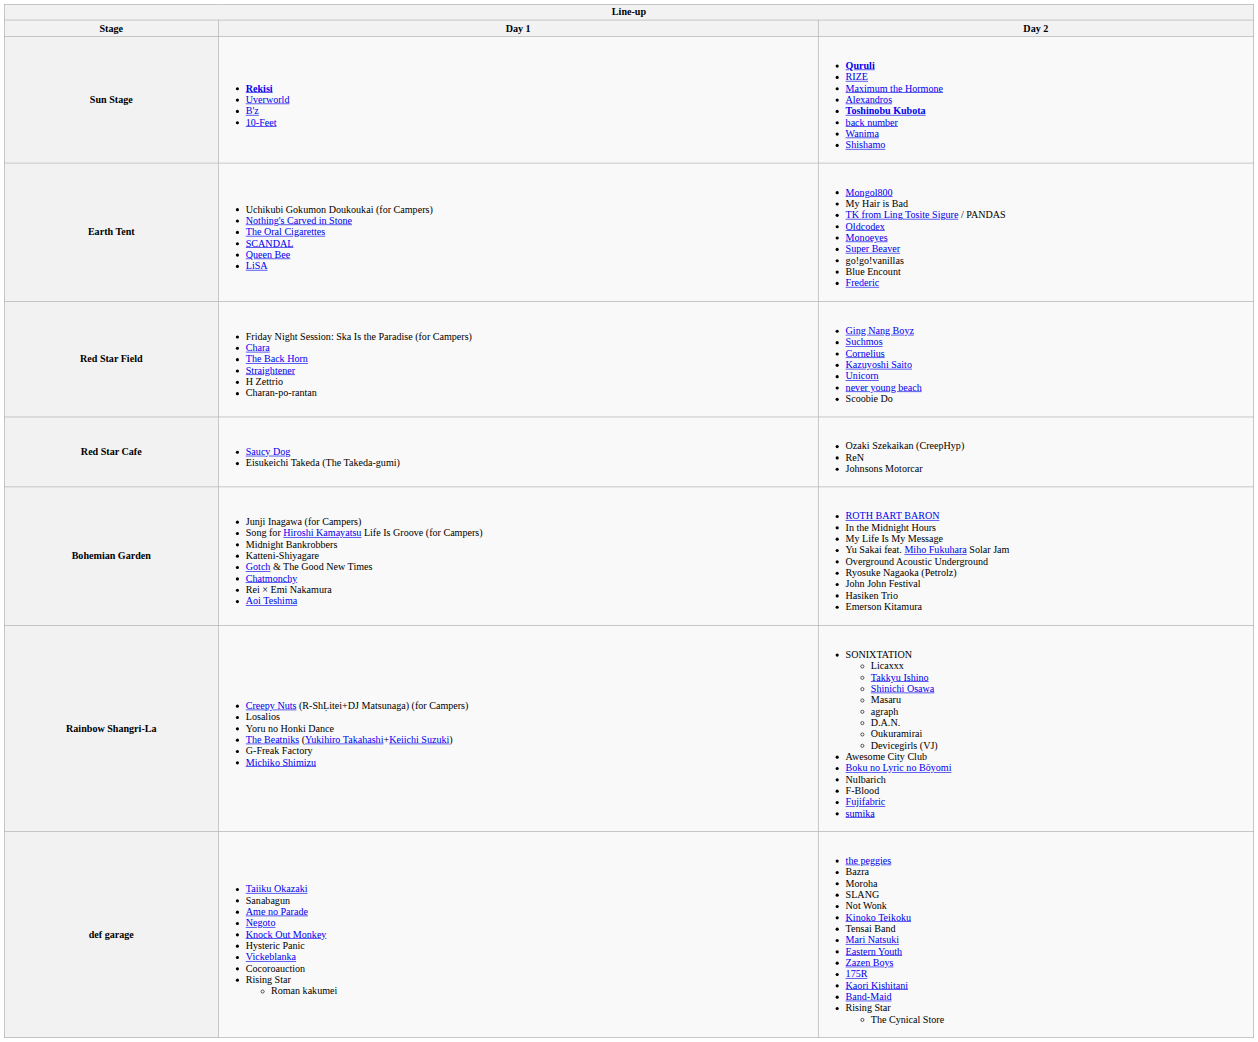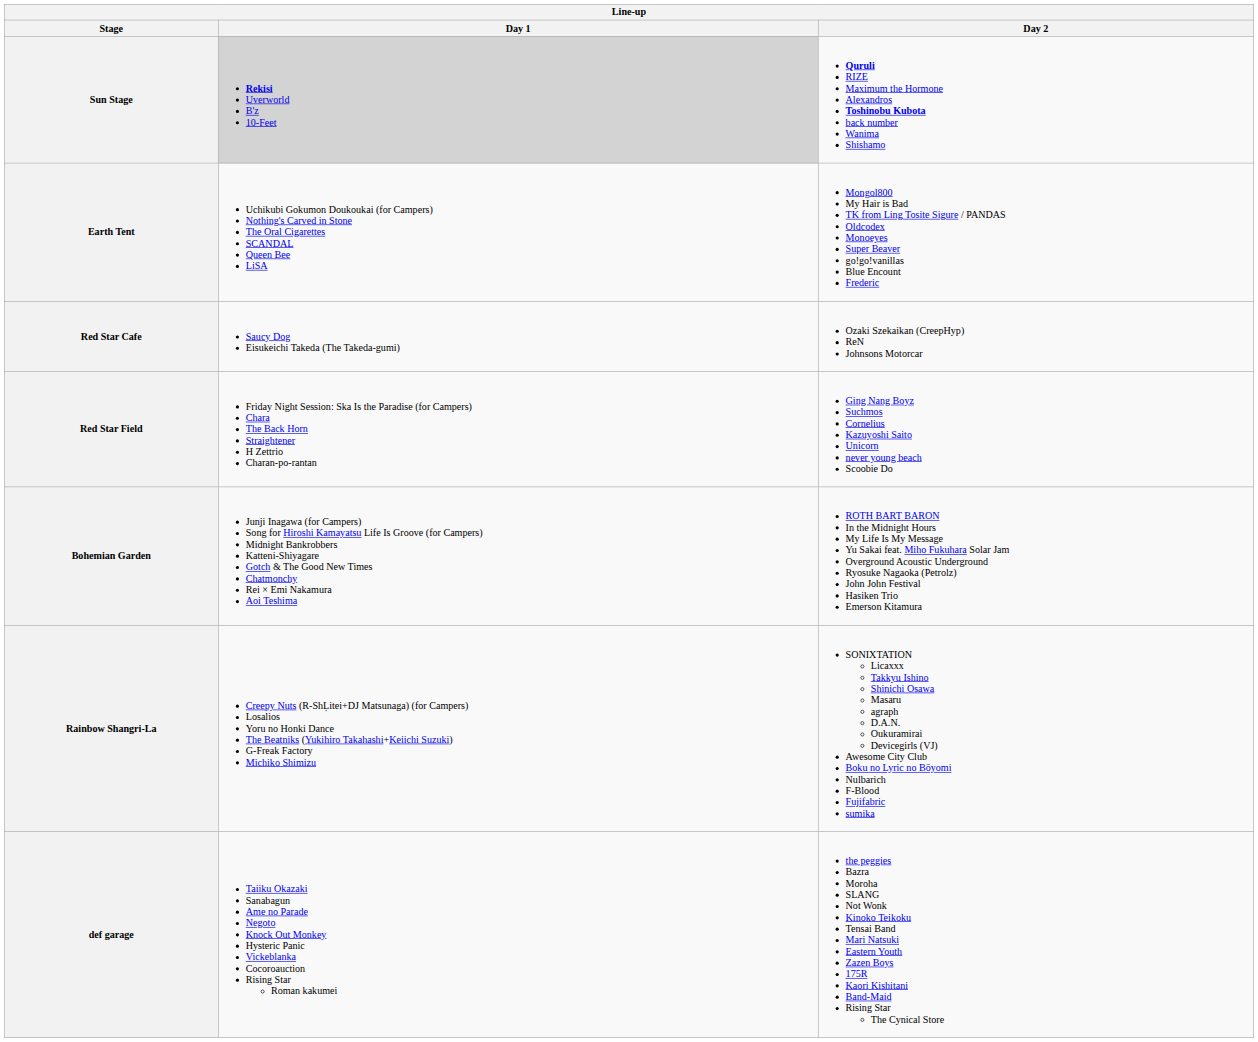Sun Stage | Day 1: no background -> lightgrey background
rows swapped: Red Star Field <-> Red Star Cafe
